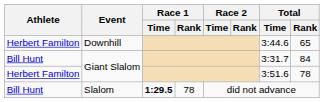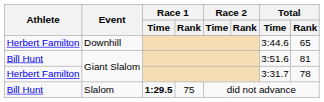Bill Hunt / Giant Slalom | Total / Time: 3:31.7 -> 3:51.6
Bill Hunt / Giant Slalom | Total / Rank: 84 -> 81
Herbert Familton / Giant Slalom | Total / Time: 3:51.6 -> 3:31.7
Slalom | Race 1 / Rank: 78 -> 75
